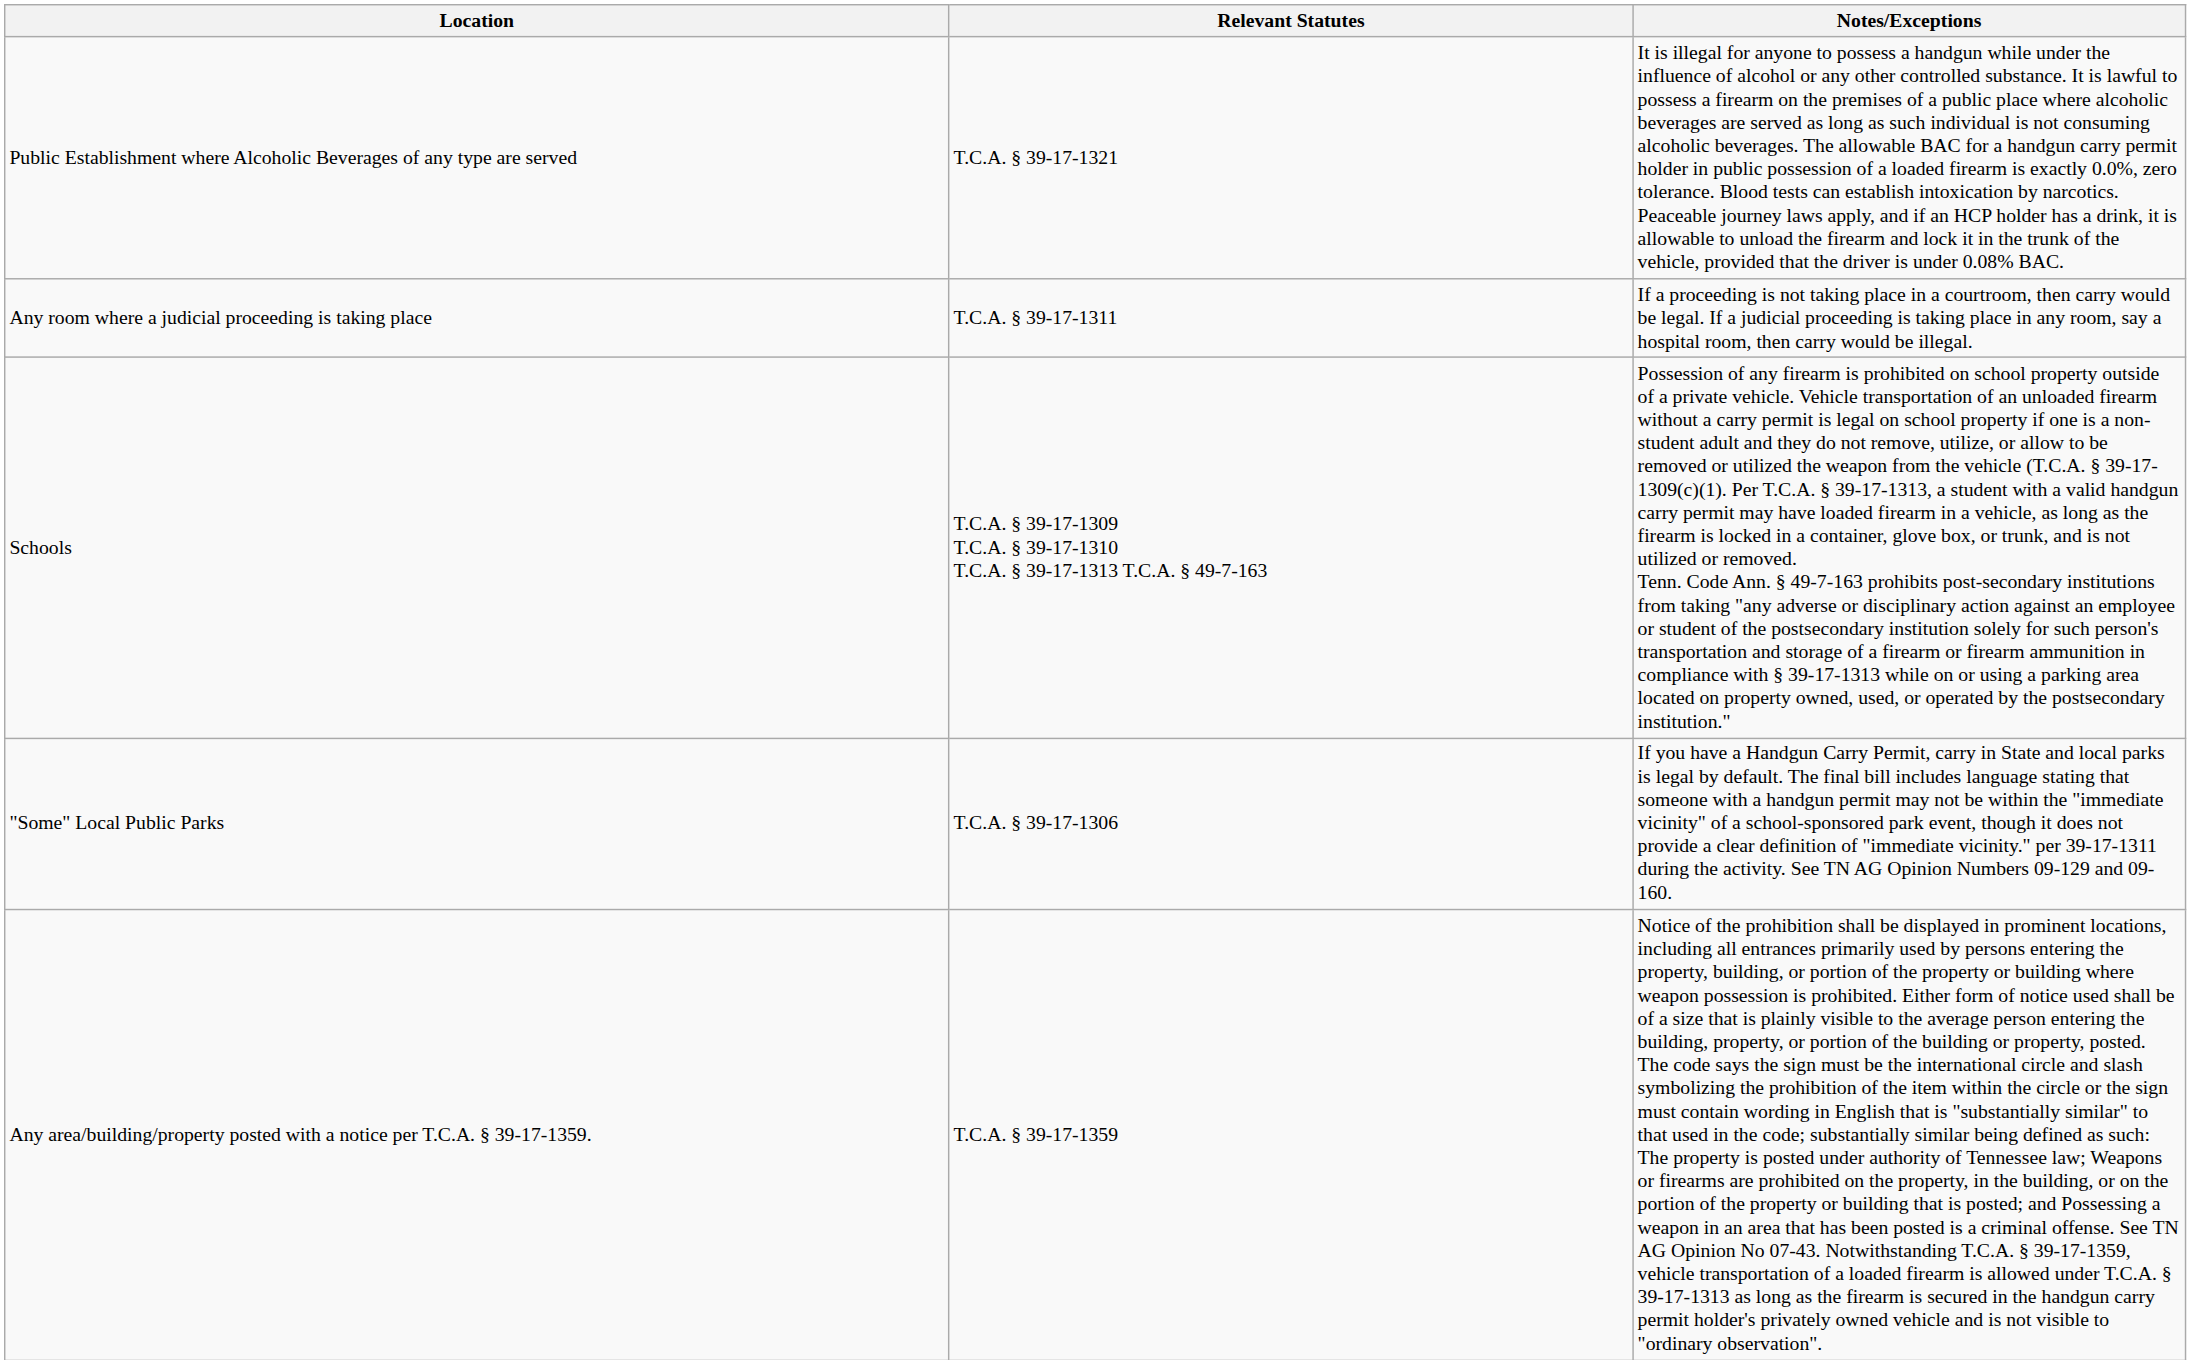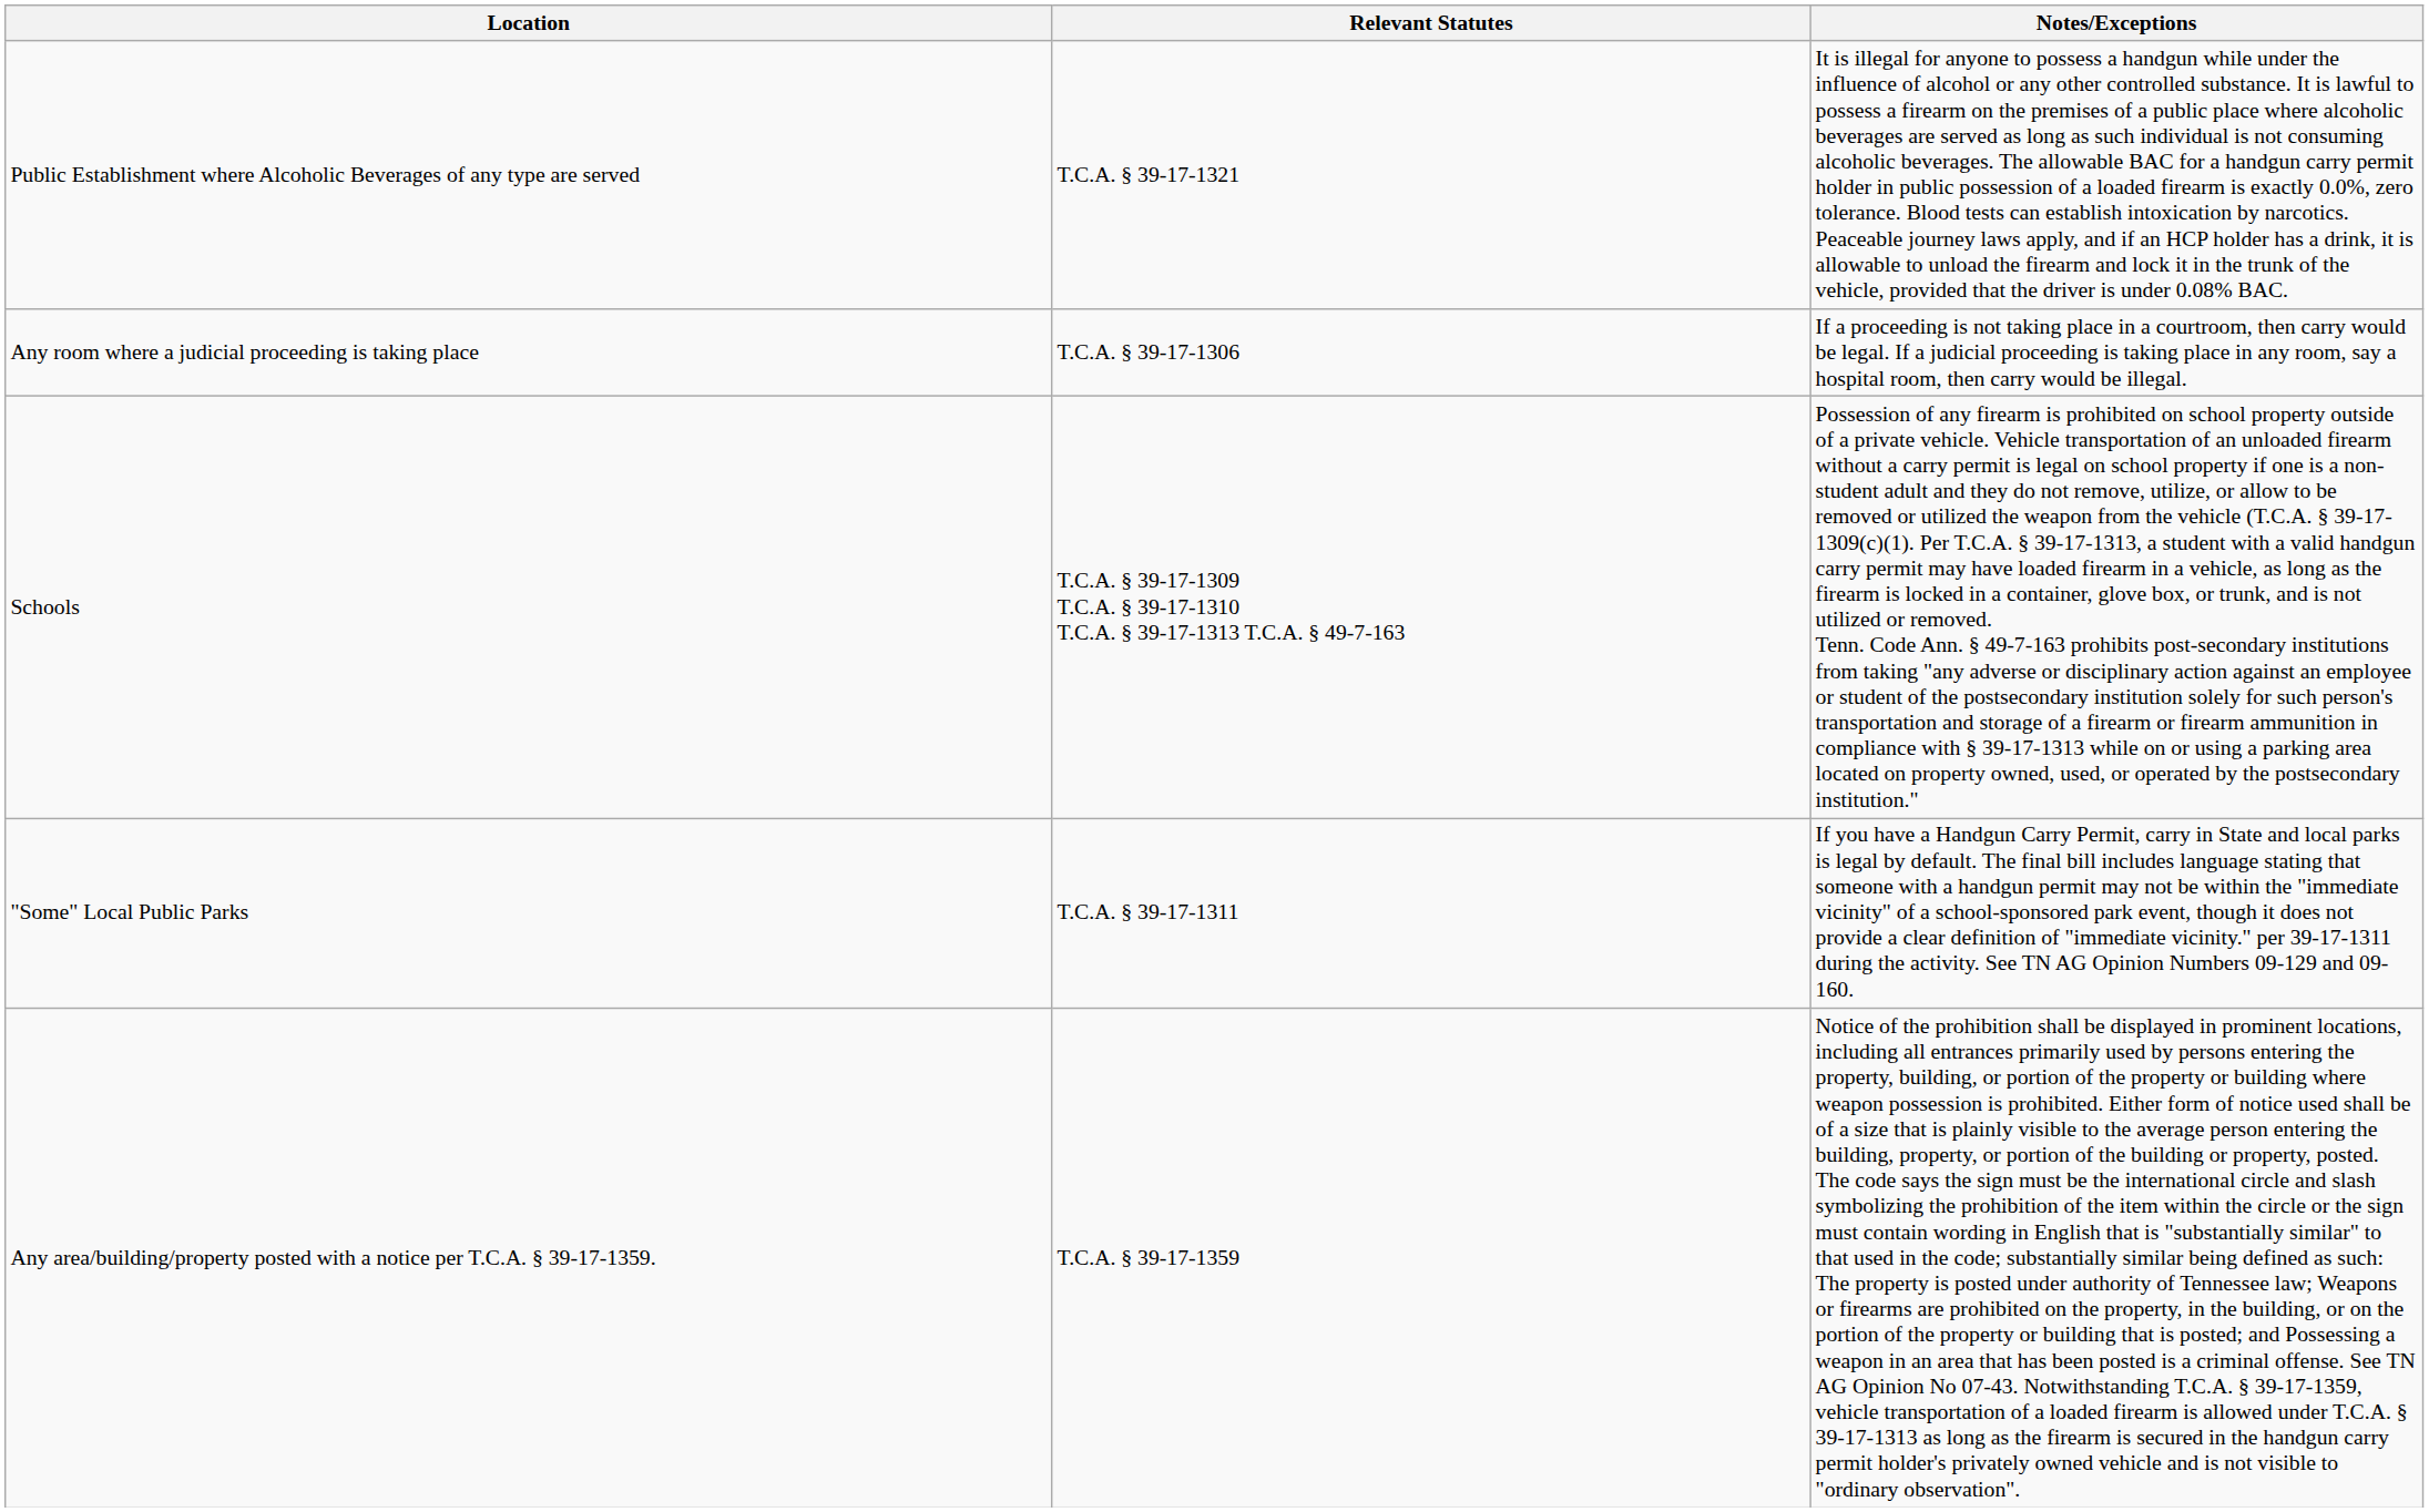Any room where a judicial proceeding is taking place | Relevant Statutes: T.C.A. § 39-17-1311 -> T.C.A. § 39-17-1306
"Some" Local Public Parks | Relevant Statutes: T.C.A. § 39-17-1306 -> T.C.A. § 39-17-1311
